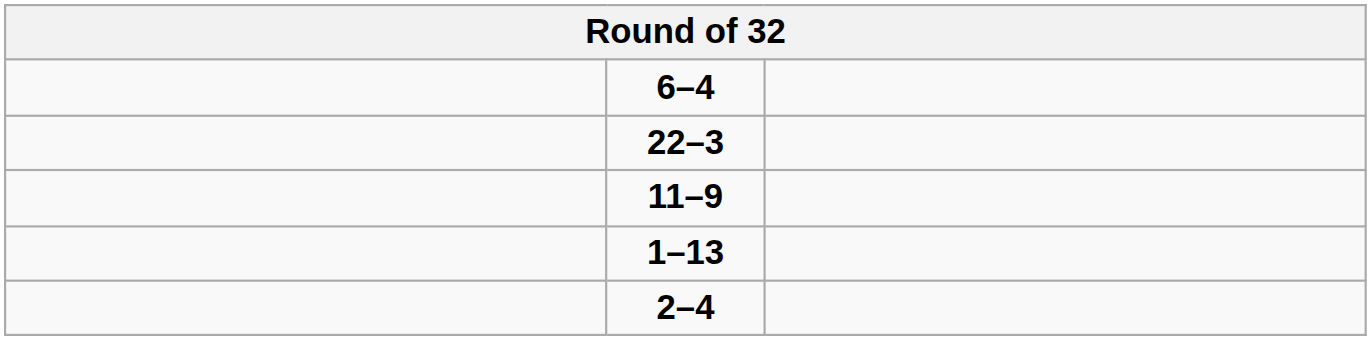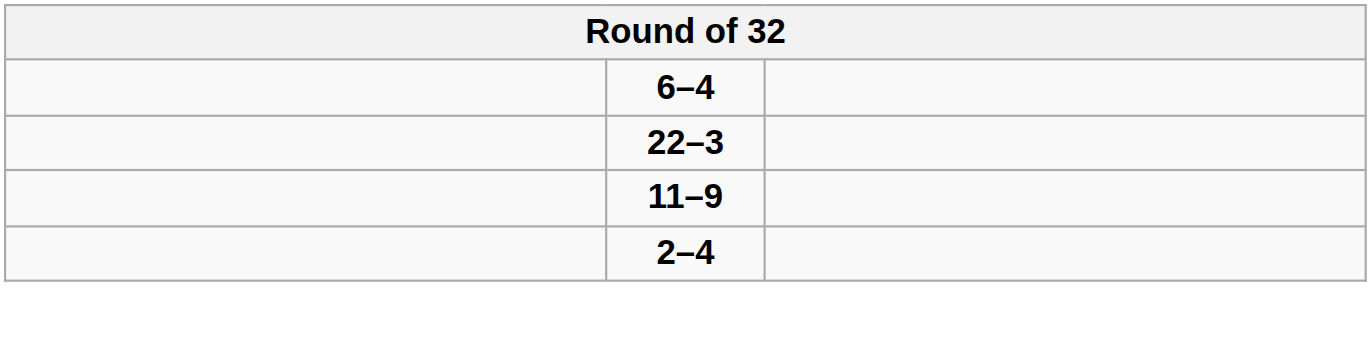- row: 1–13
